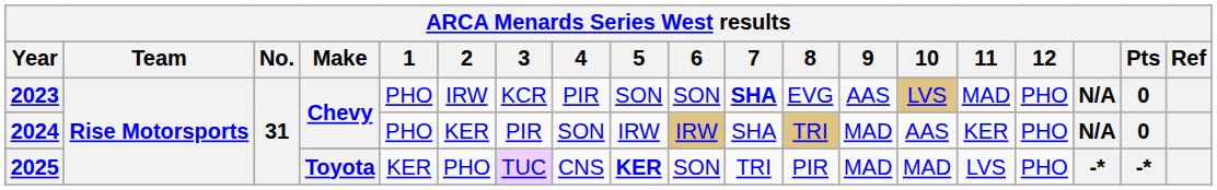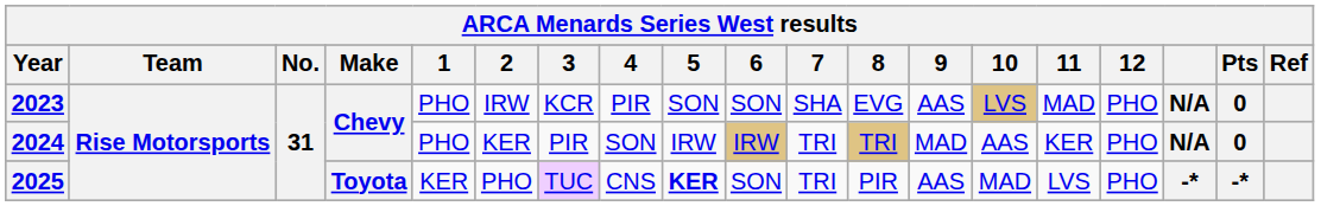2023 | 7: bold -> normal
2024 | 7: SHA -> TRI
2025 | 9: MAD -> AAS
